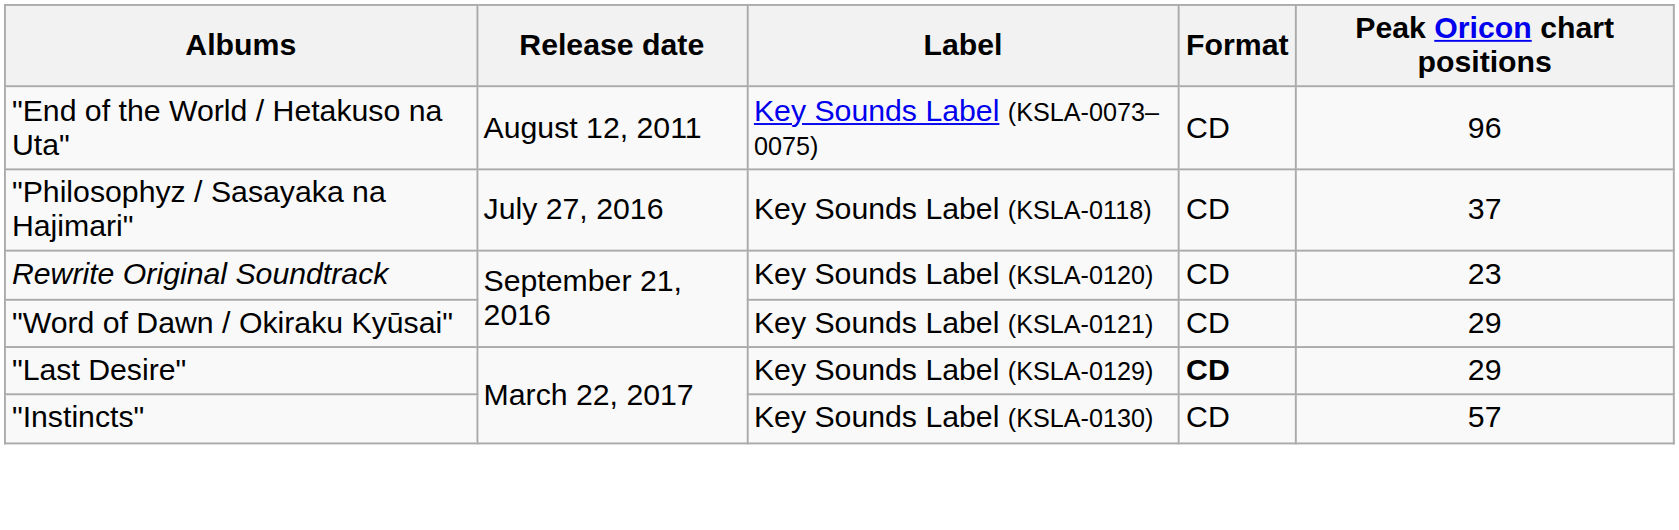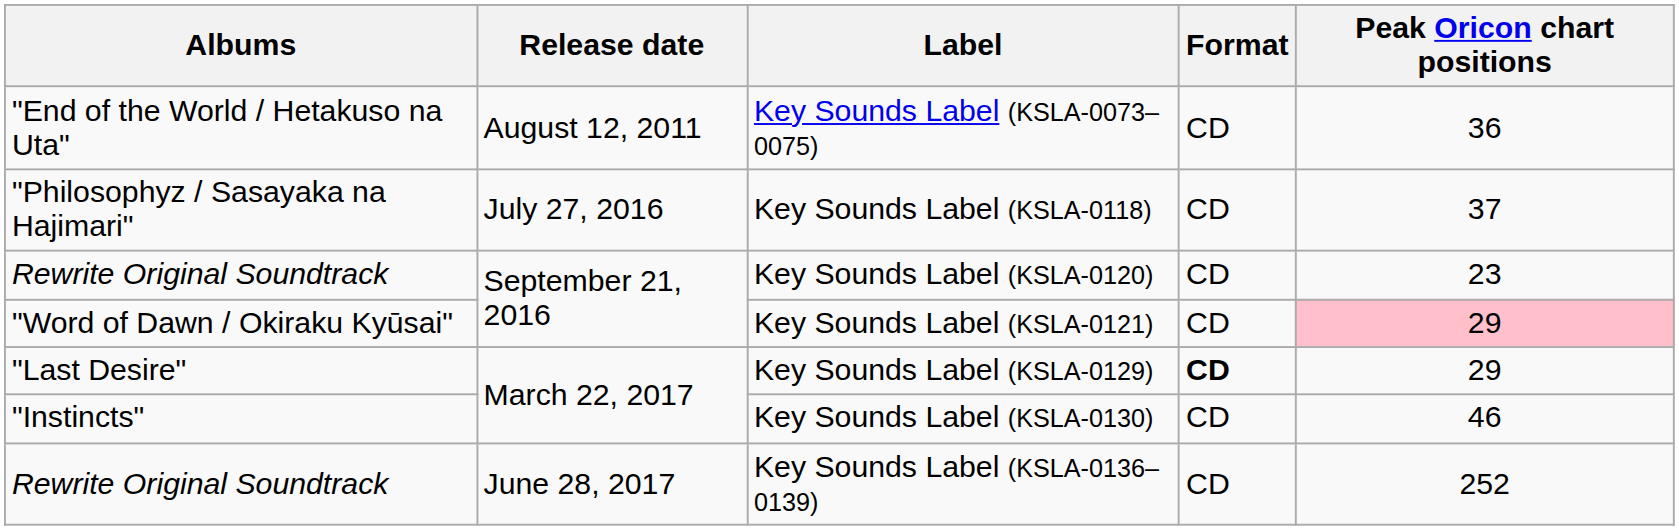Key Sounds Label (KSLA-0073–0075) | Peak Oricon chart positions: 96 -> 36
Key Sounds Label (KSLA-0121) | Peak Oricon chart positions: no background -> pink background
Key Sounds Label (KSLA-0130) | Peak Oricon chart positions: 57 -> 46
+ row: Rewrite Original Soundtrack | June 28, 2017 | Key Sounds Label (KSLA-0136–0139) | CD | 252
